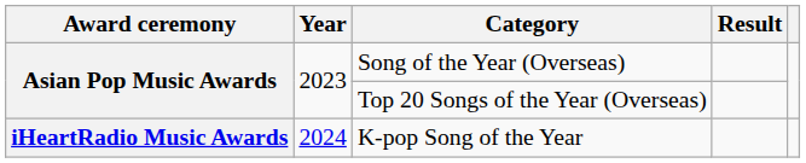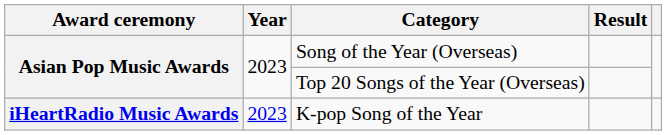K-pop Song of the Year | Year: 2024 -> 2023
